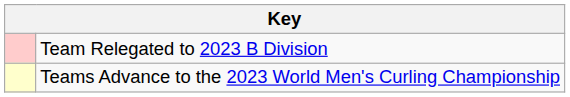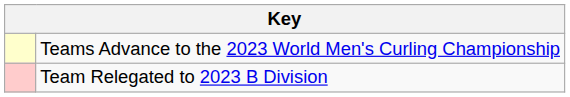rows swapped: Teams Advance to the 2023 World Men's Curling Championship <-> Team Relegated to 2023 B Division
